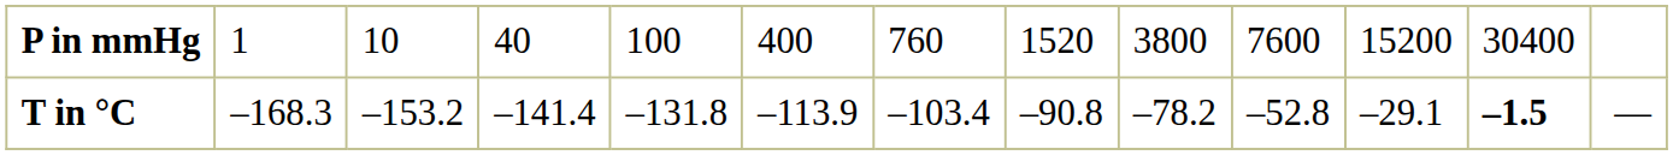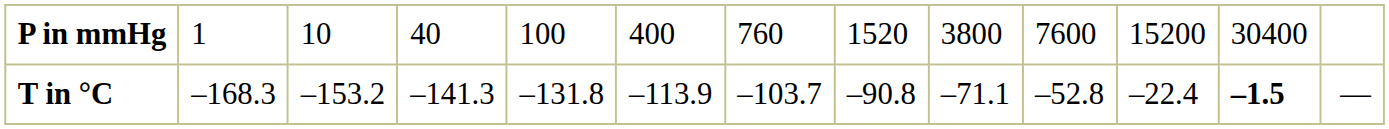T in °C | column 4: –141.4 -> –141.3
T in °C | column 7: –103.4 -> –103.7
T in °C | column 9: –78.2 -> –71.1
T in °C | column 11: –29.1 -> –22.4
